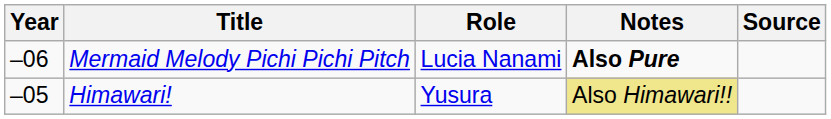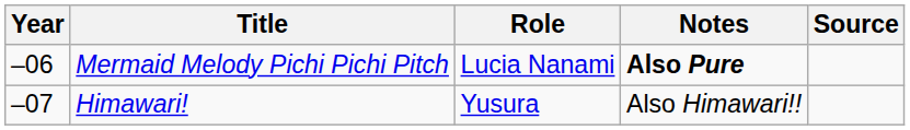Himawari! | Year: –05 -> –07
Himawari! | Notes: khaki background -> no background
